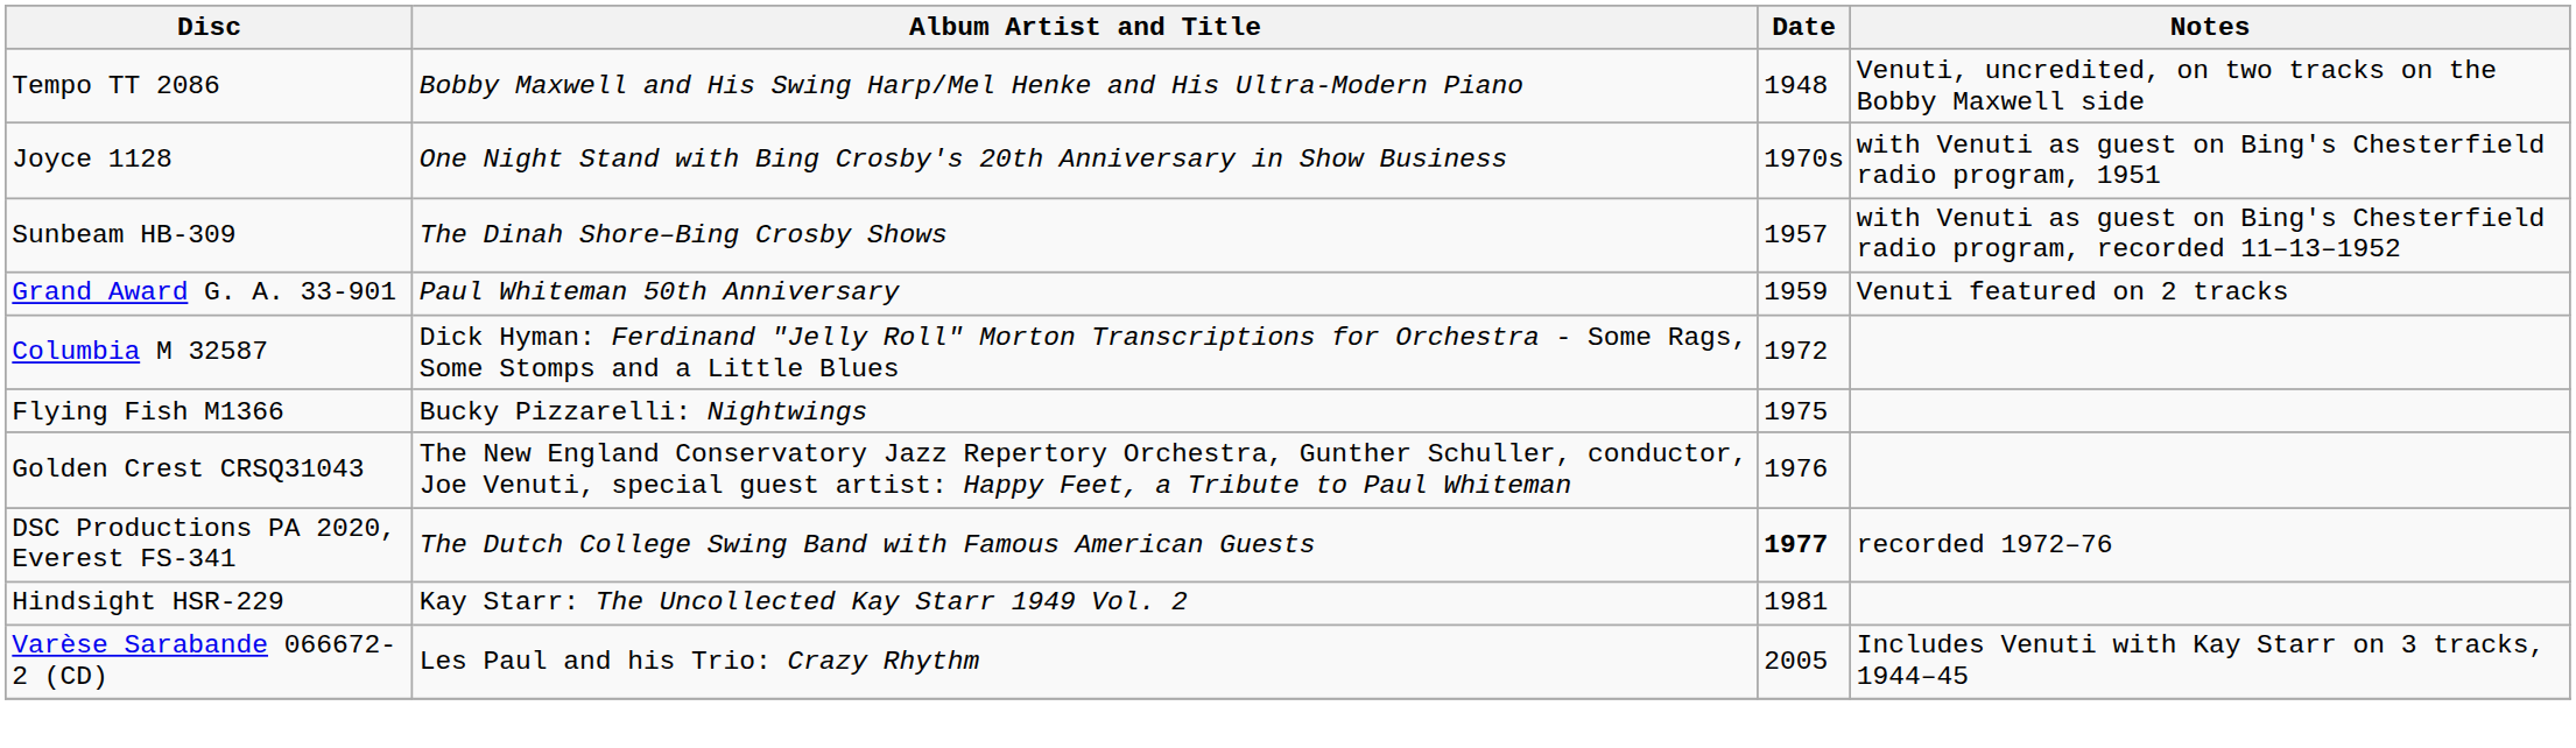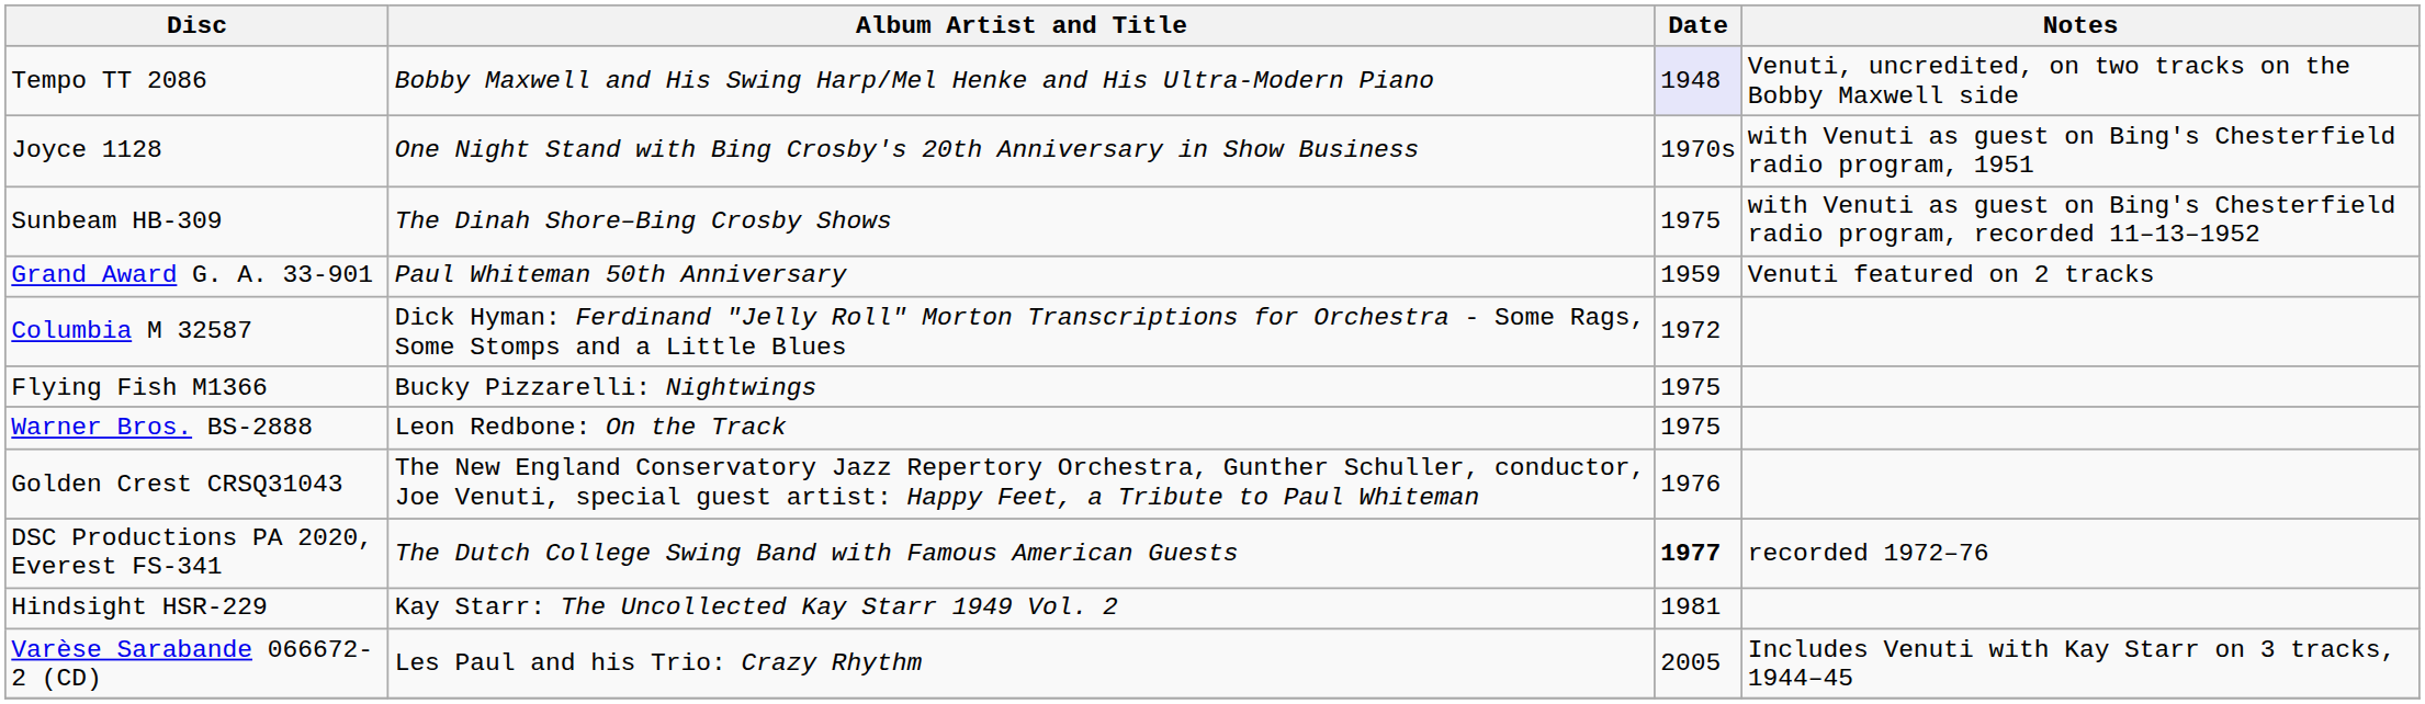Tempo TT 2086 | Date: no background -> lavender background
Sunbeam HB-309 | Date: 1957 -> 1975
+ row: Warner Bros. BS-2888 | Leon Redbone: On the Track | 1975
